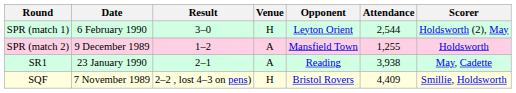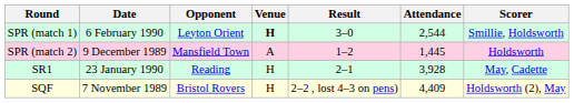columns swapped: Opponent <-> Result
SPR (match 1) | Venue: normal -> bold
SPR (match 1) | Scorer: Holdsworth (2), May -> Smillie, Holdsworth
SPR (match 2) | Attendance: 1,255 -> 1,445
SR1 | Venue: A -> H
SR1 | Attendance: 3,938 -> 3,928
SQF | Scorer: Smillie, Holdsworth -> Holdsworth (2), May
